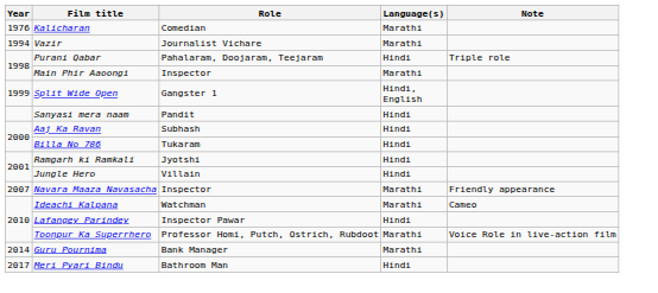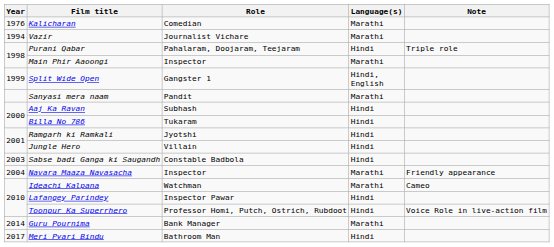Sanyasi mera naam | Language(s): Hindi -> Marathi
+ row: 2003 | Sabse badi Ganga ki Saugandh | Constable Badbola | Hindi
Navara Maaza Navasacha | Year: 2007 -> 2004
Toonpur Ka Superrhero | Language(s): Marathi -> Hindi
